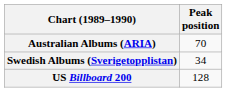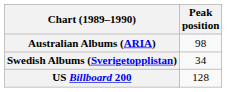Australian Albums (ARIA) | Peak position: 70 -> 98
